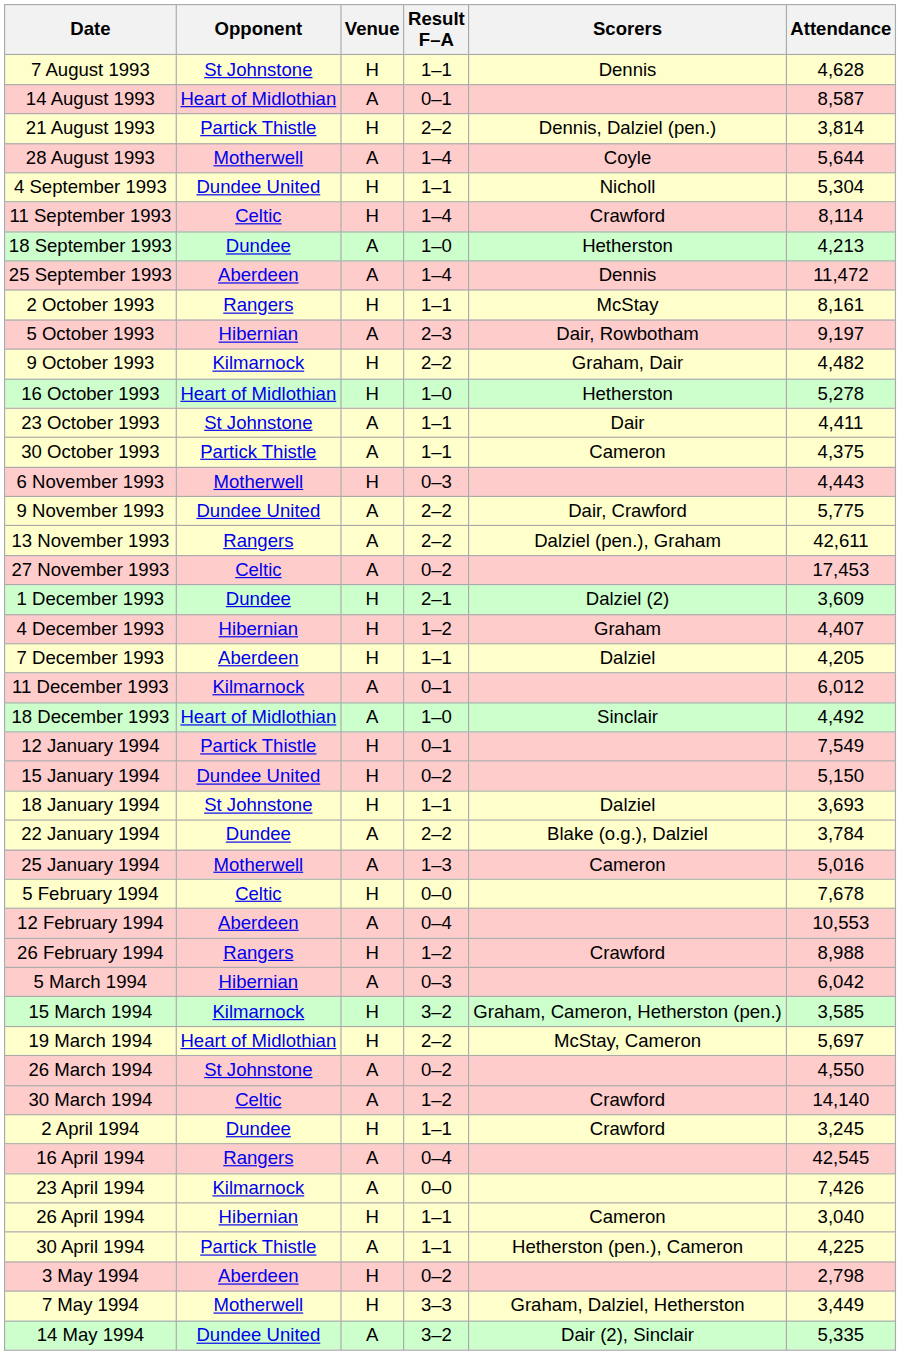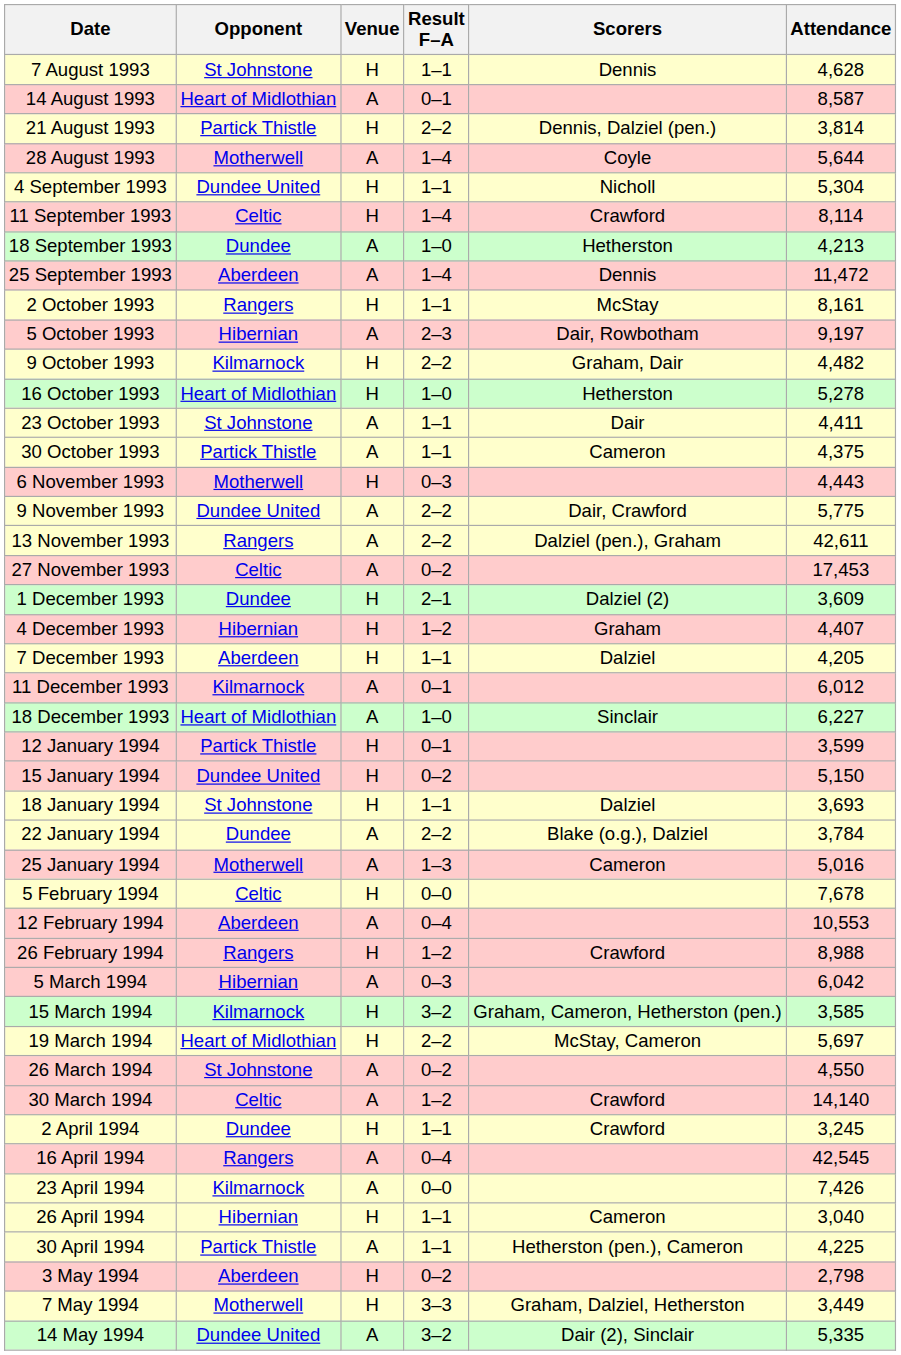18 December 1993 | Attendance: 4,492 -> 6,227
12 January 1994 | Attendance: 7,549 -> 3,599
